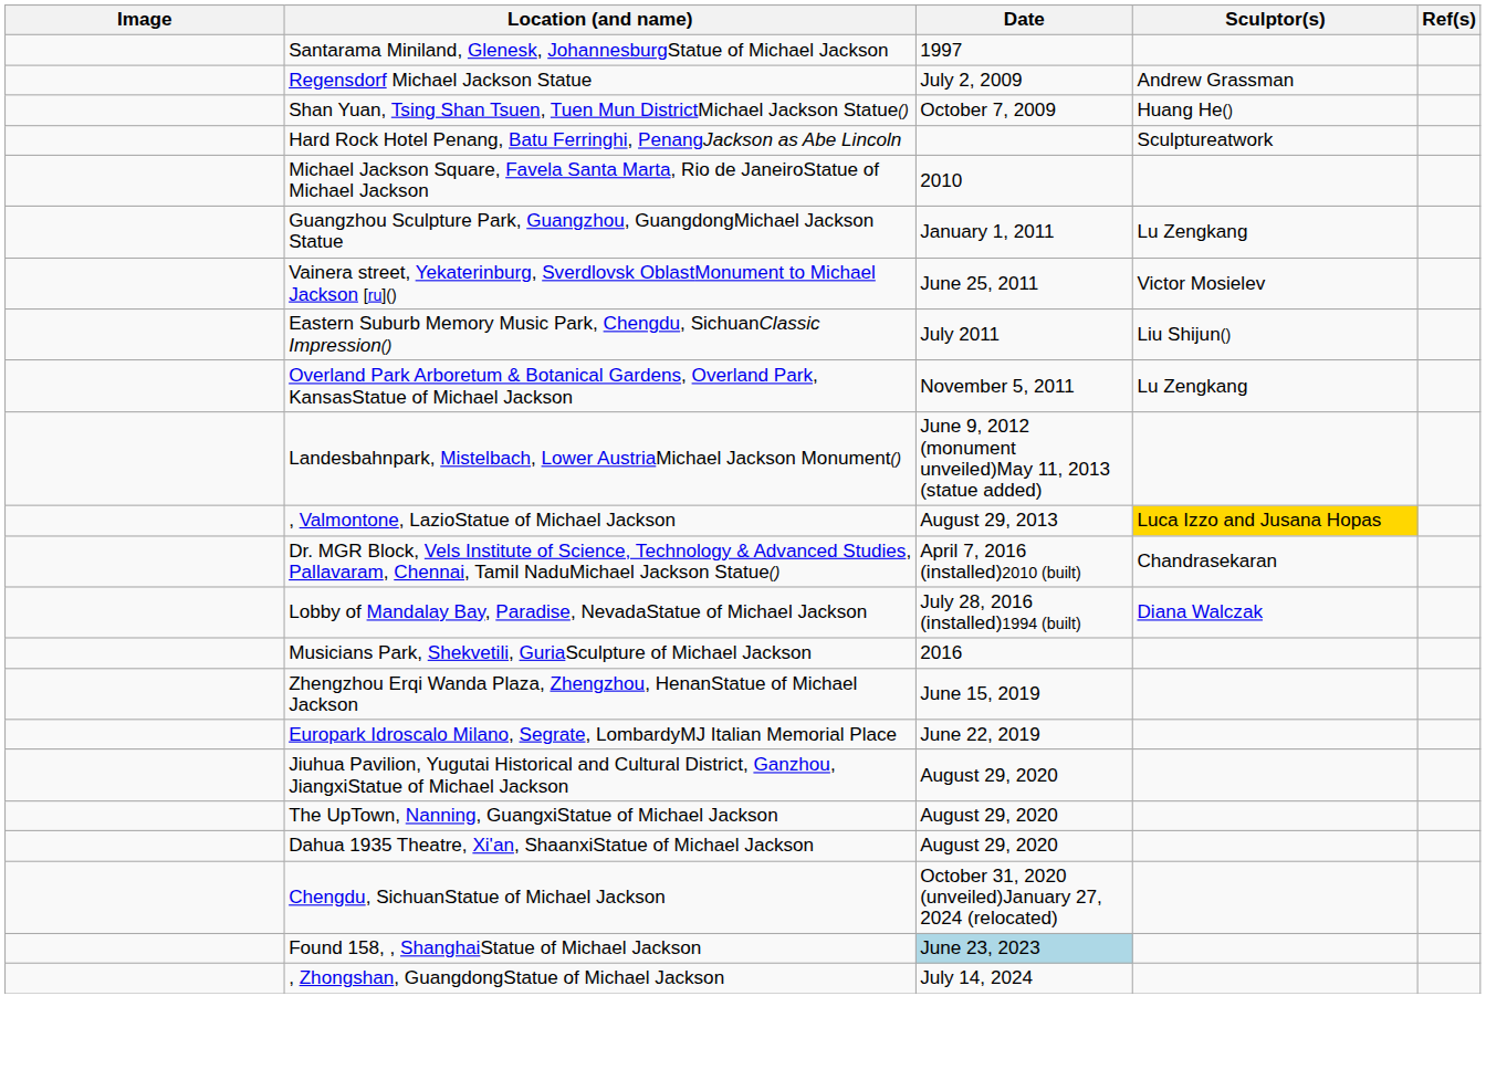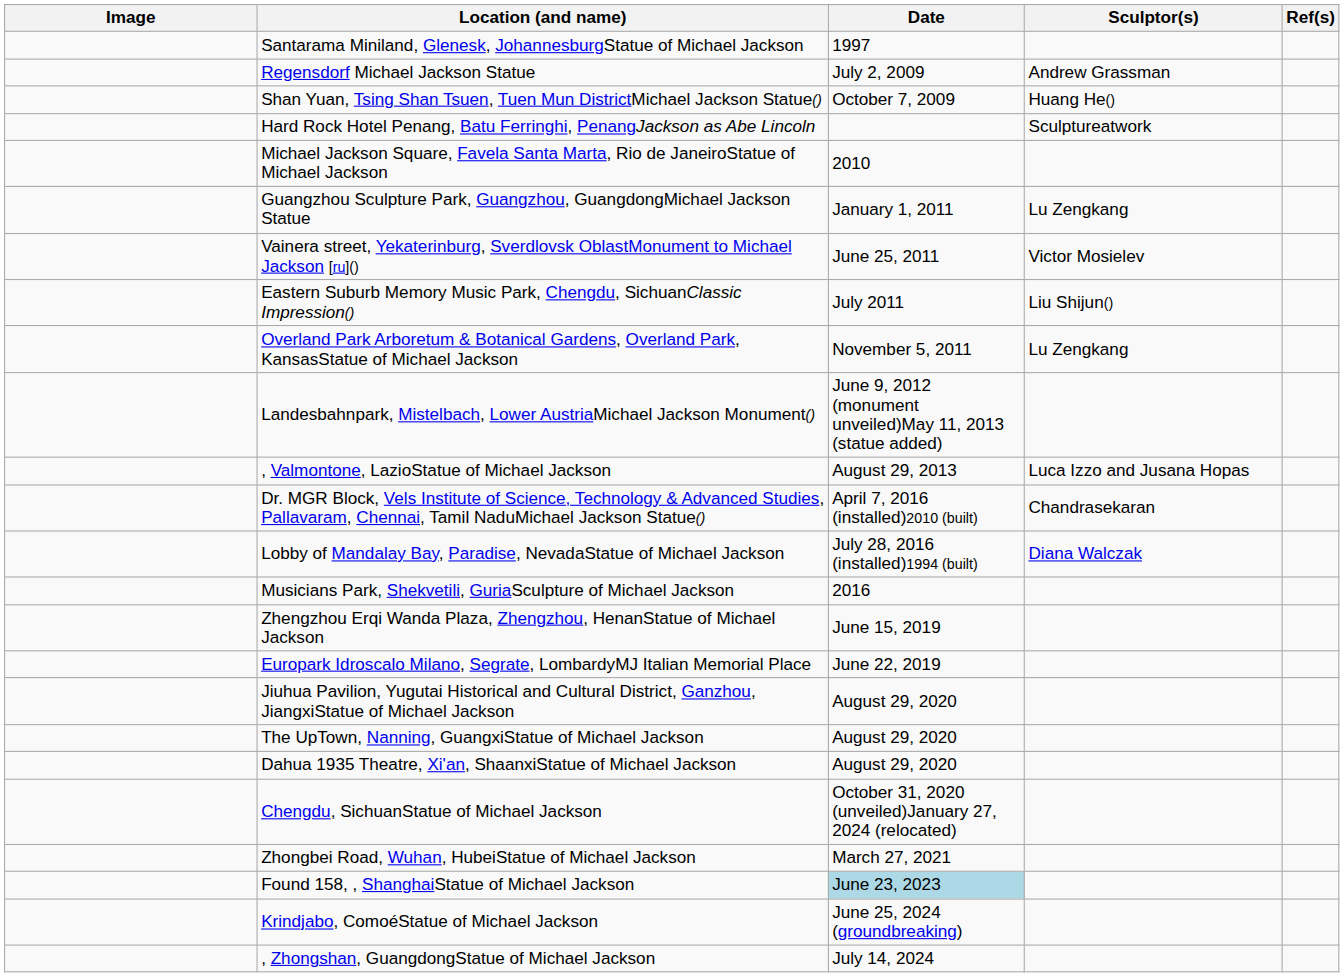, Valmontone, LazioStatue of Michael Jackson | Sculptor(s): gold background -> no background
+ row: Zhongbei Road, Wuhan, HubeiStatue of Michael Jackson | March 27, 2021
+ row: Krindjabo, ComoéStatue of Michael Jackson | June 25, 2024 (groundbreaking)
